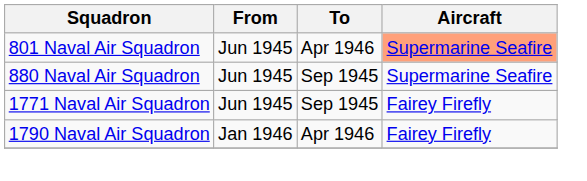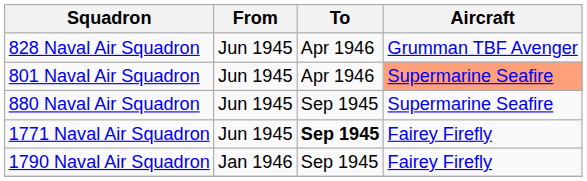+ row: 828 Naval Air Squadron | Jun 1945 | Apr 1946 | Grumman TBF Avenger
1771 Naval Air Squadron | To: normal -> bold
1790 Naval Air Squadron | To: Apr 1946 -> Sep 1945
